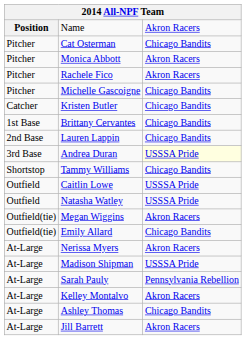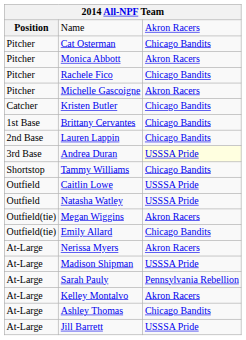Rachele Fico | column 3: Akron Racers -> Chicago Bandits
Michelle Gascoigne | column 3: Chicago Bandits -> Akron Racers
Jill Barrett | column 3: Akron Racers -> USSSA Pride
